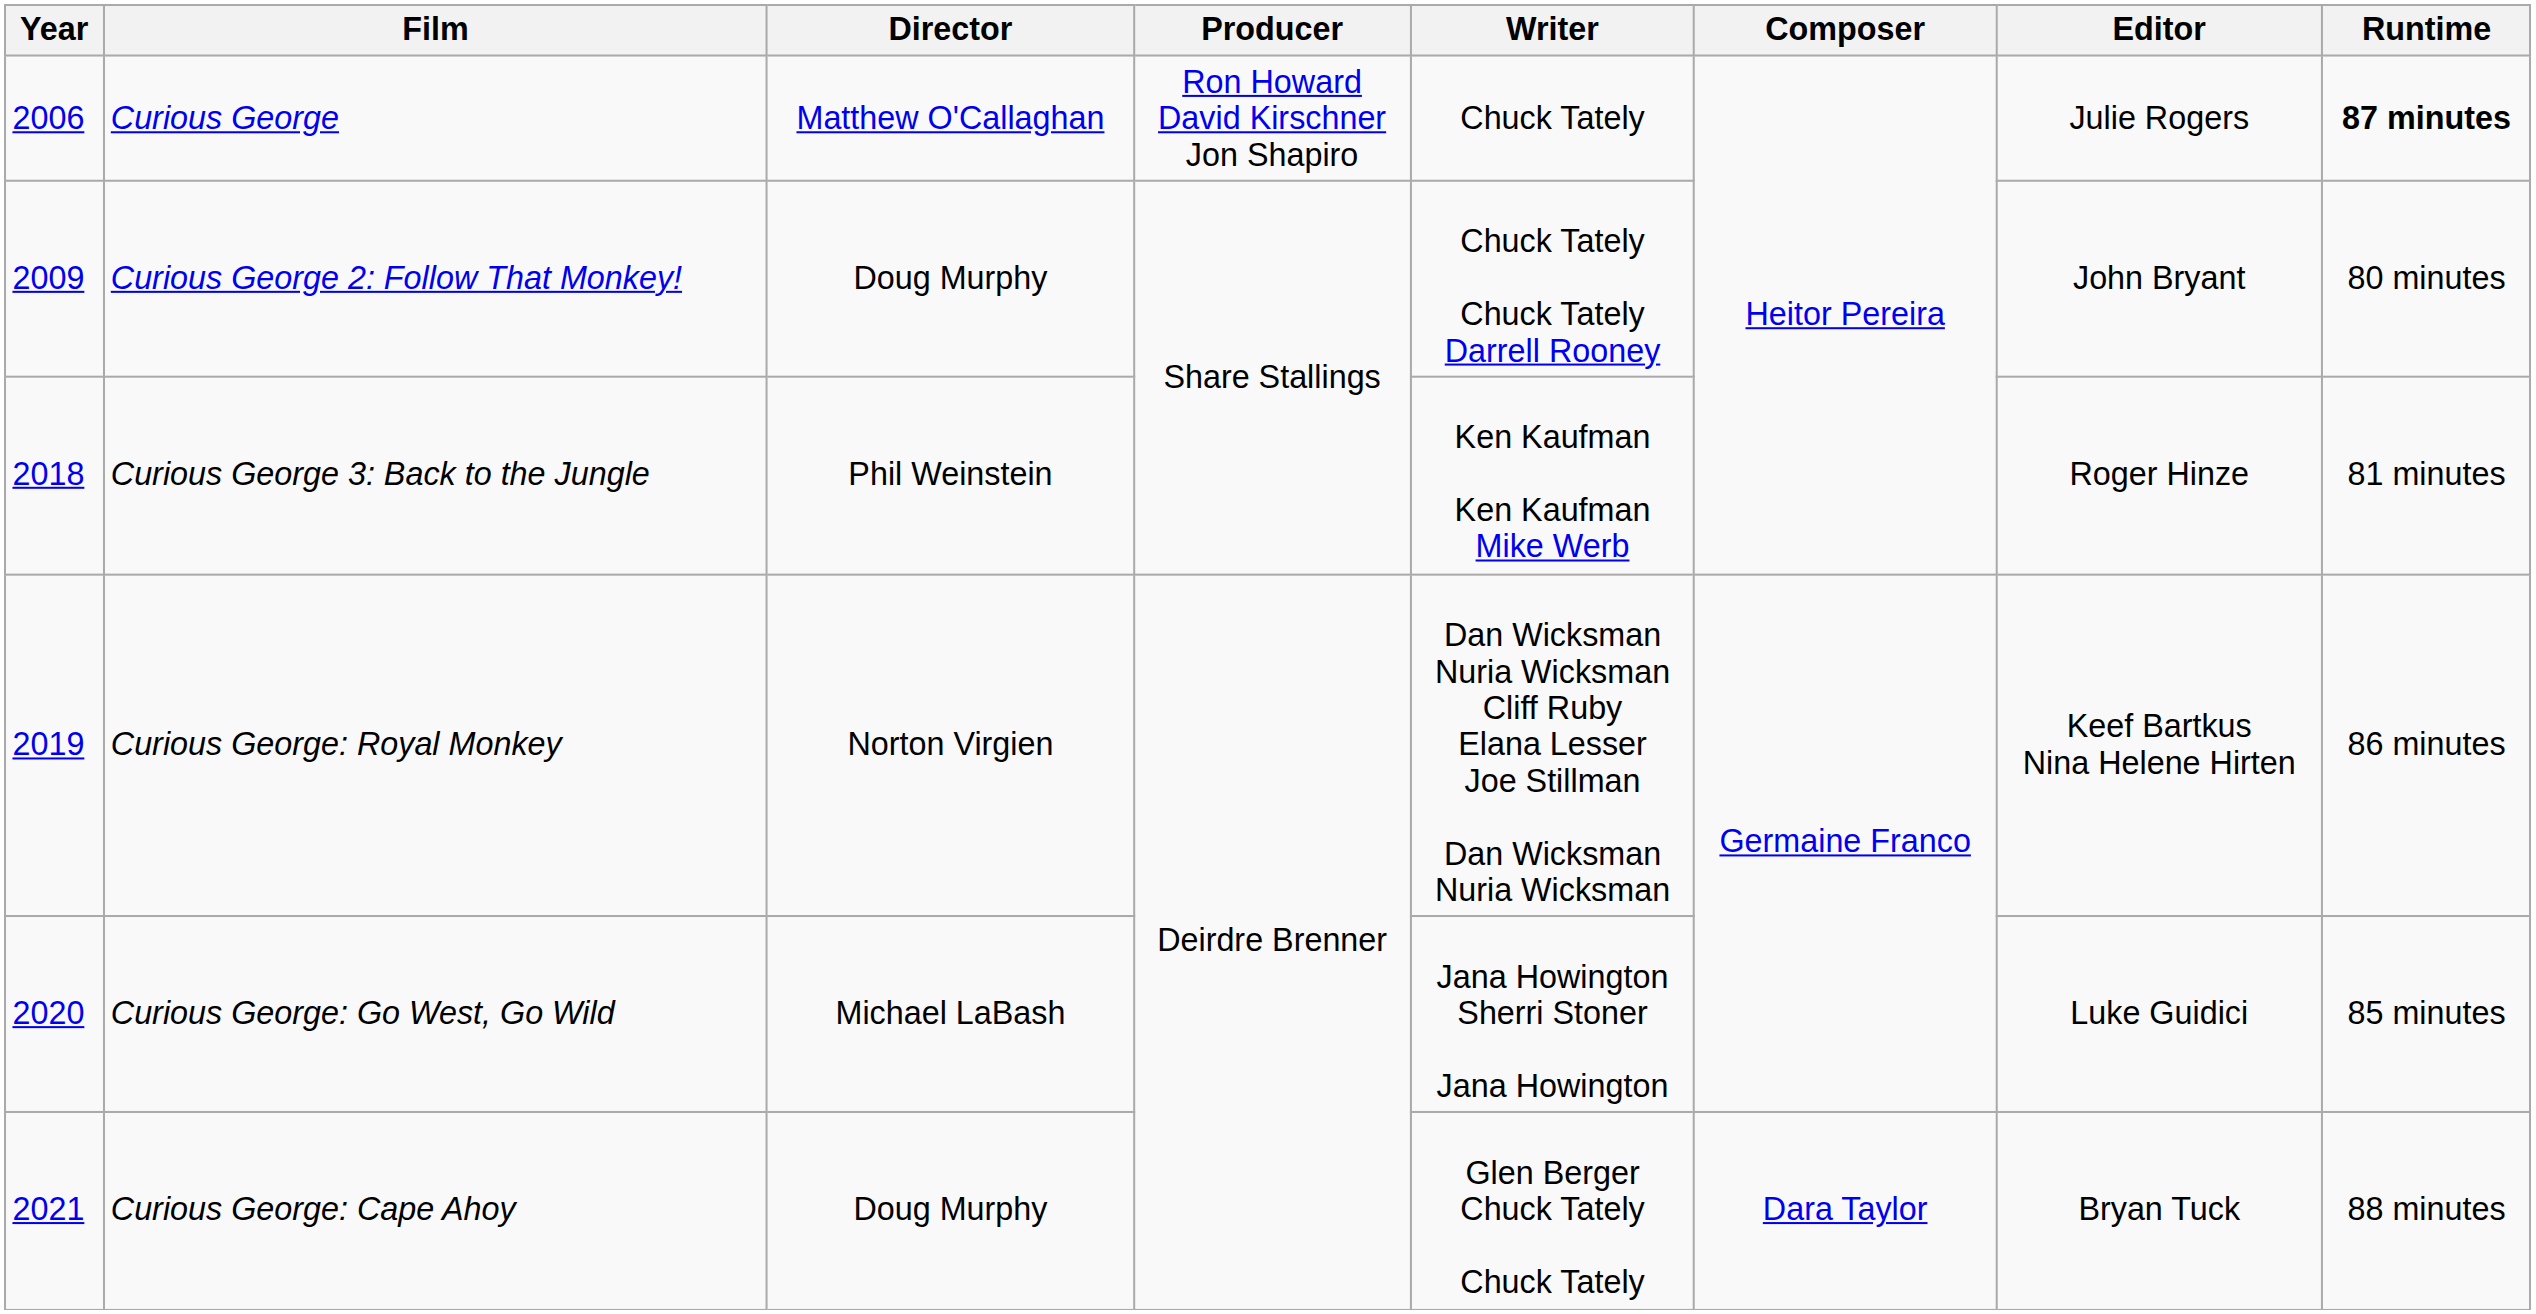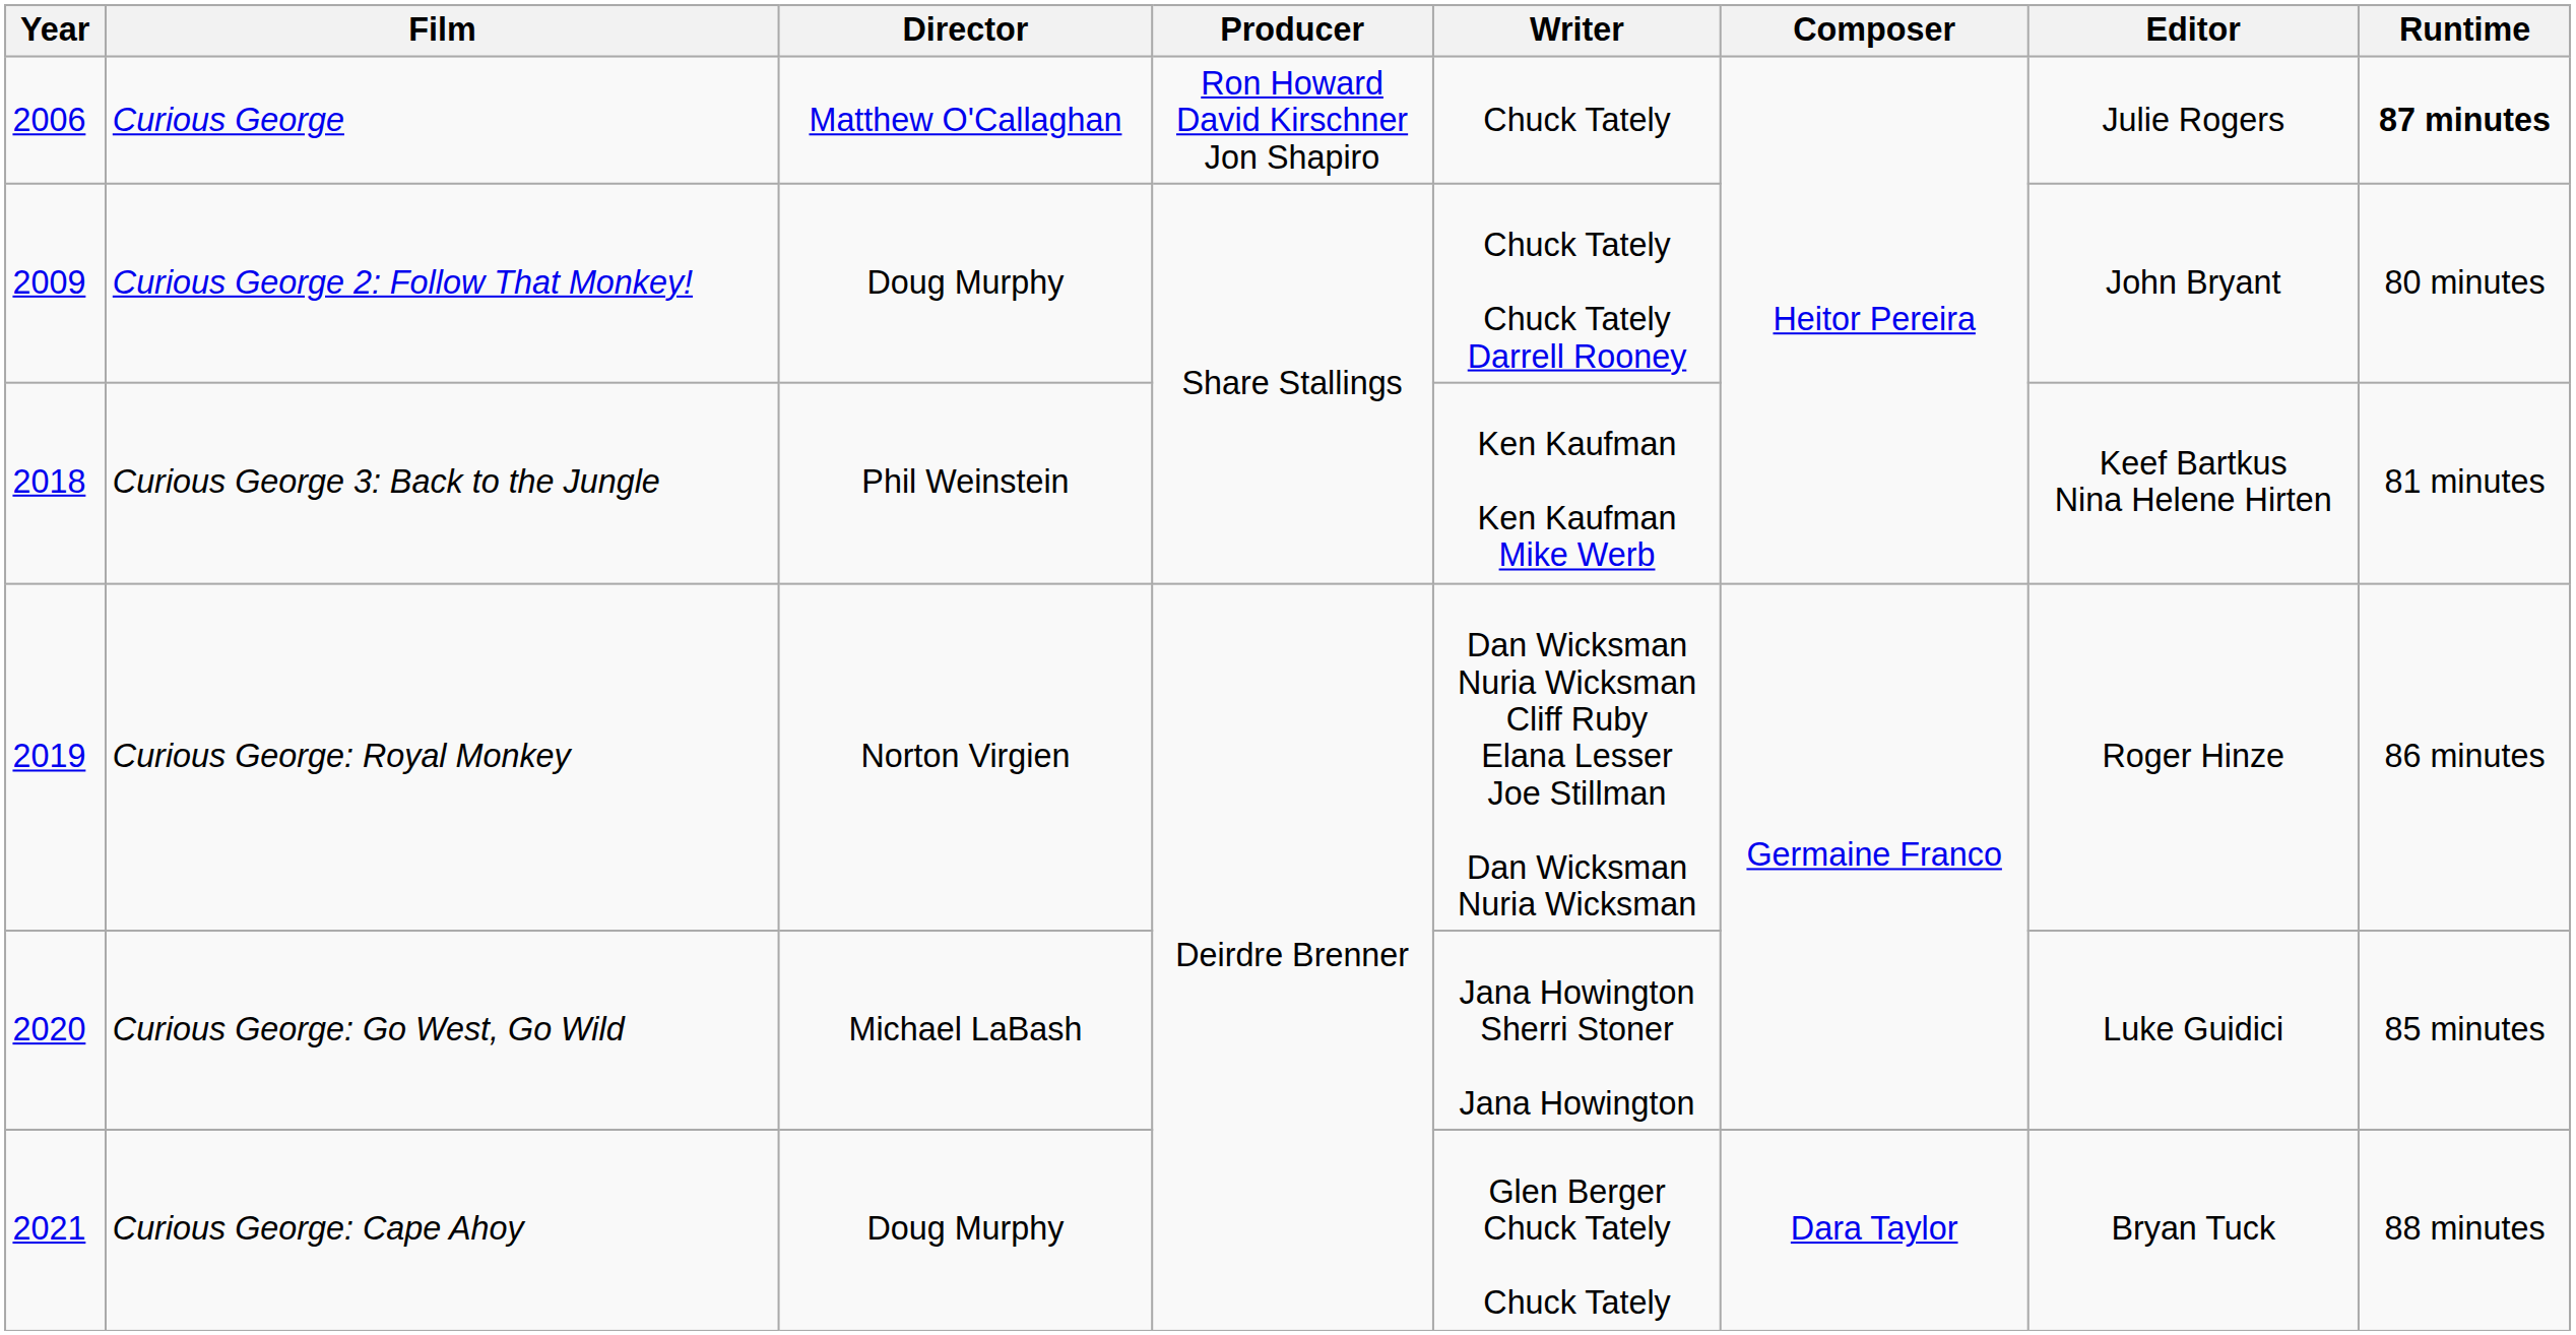Curious George 3: Back to the Jungle | Editor: Roger Hinze -> Keef Bartkus Nina Helene Hirten
Curious George: Royal Monkey | Editor: Keef Bartkus Nina Helene Hirten -> Roger Hinze
